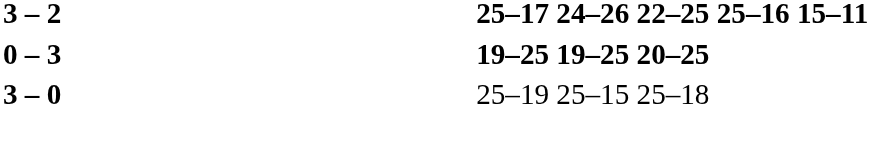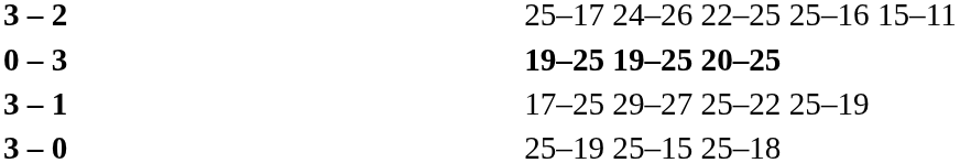3 – 2 | column 4: bold -> normal
+ row: 3 – 1 | 17–25 29–27 25–22 25–19
